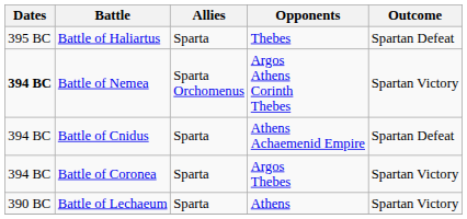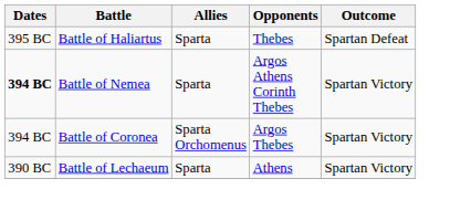Battle of Nemea | Allies: Sparta Orchomenus -> Sparta
- row: 394 BC | Battle of Cnidus | Sparta | Athens Achaemenid Empire | Spartan Defeat
Battle of Coronea | Allies: Sparta -> Sparta Orchomenus
